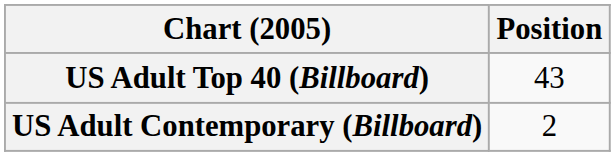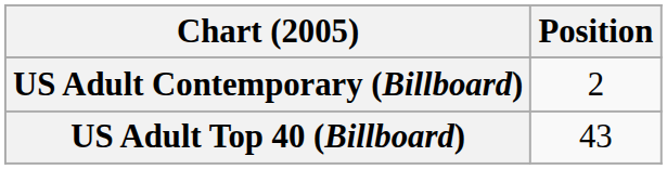rows swapped: US Adult Contemporary (Billboard) <-> US Adult Top 40 (Billboard)
